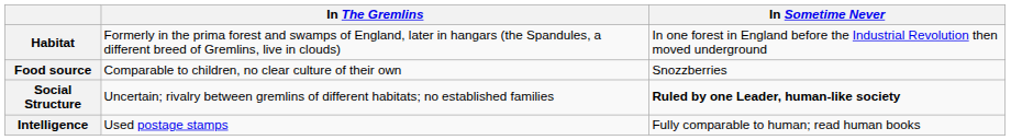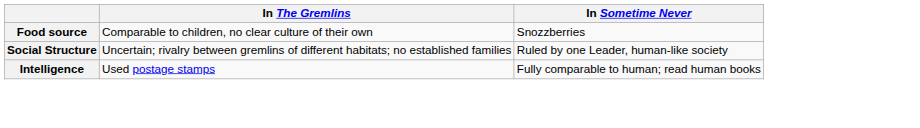- row: Habitat | Formerly in the prima forest and swamps of England, later in hangars (the Spandules, a different breed of Gremlins, live in clouds) | In one forest in England before the Industrial Revolution then moved underground
Social Structure | In Sometime Never: bold -> normal
